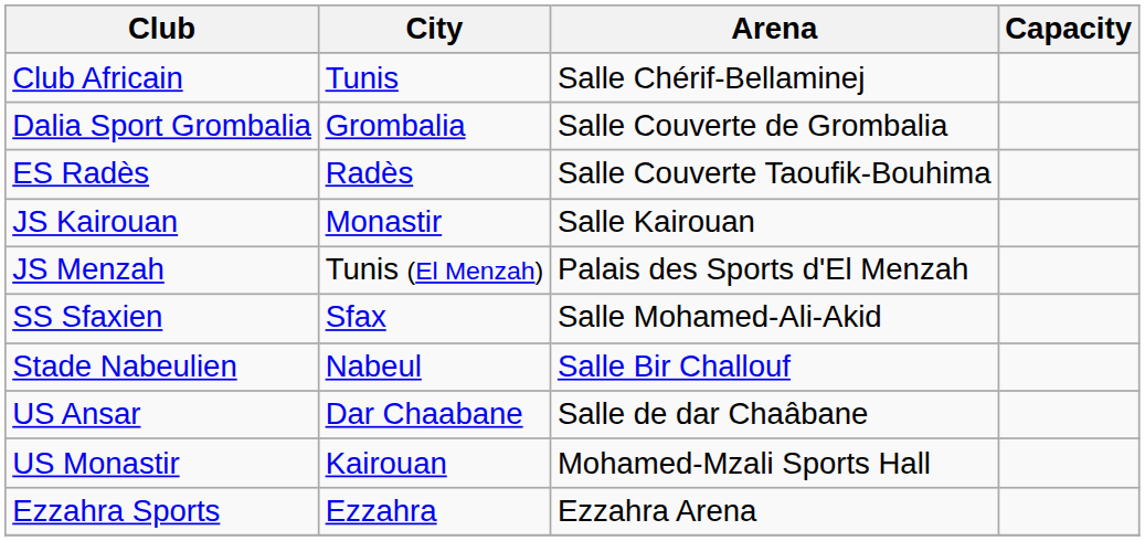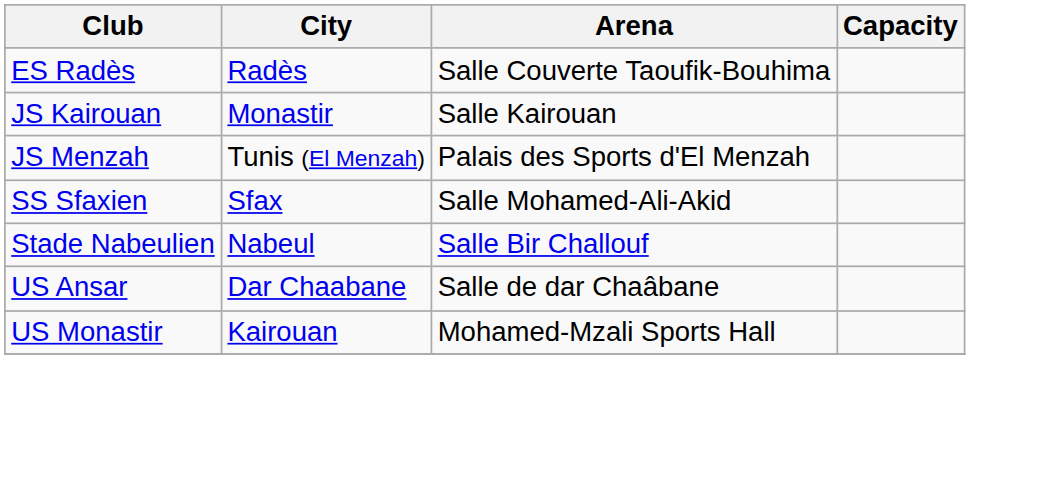- row: Club Africain | Tunis | Salle Chérif-Bellaminej
- row: Dalia Sport Grombalia | Grombalia | Salle Couverte de Grombalia
- row: Ezzahra Sports | Ezzahra | Ezzahra Arena
